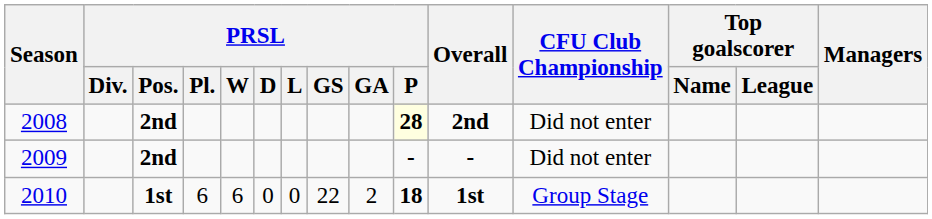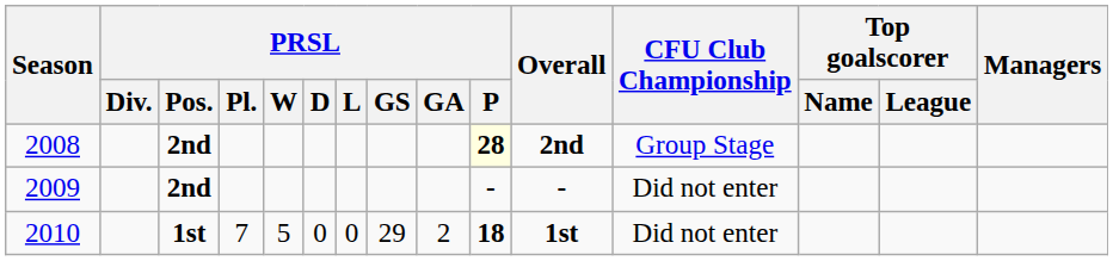2008 | CFU Club Championship: Did not enter -> Group Stage
2010 | PRSL / Pl.: 6 -> 7
2010 | PRSL / W: 6 -> 5
2010 | PRSL / GS: 22 -> 29
2010 | CFU Club Championship: Group Stage -> Did not enter
